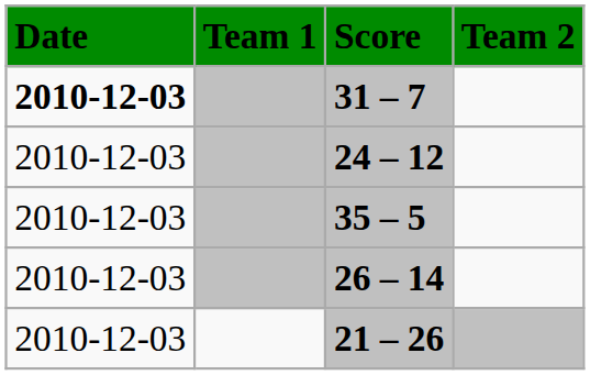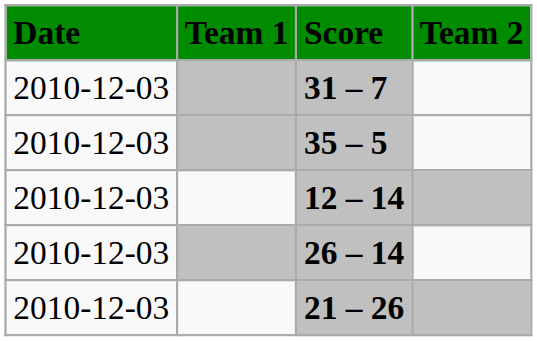31 – 7 | Date: bold -> normal
- row: 2010-12-03 | 24 – 12
+ row: 2010-12-03 | 12 – 14
